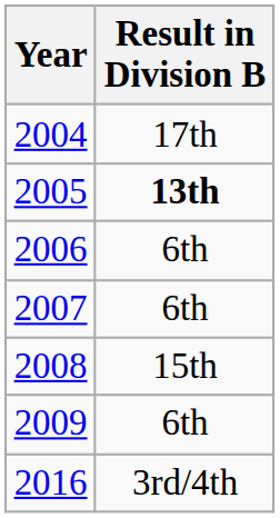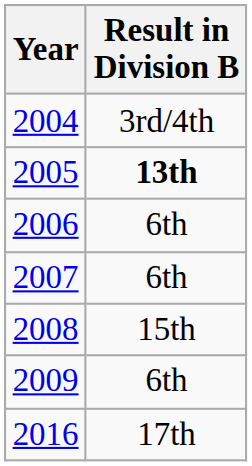2004 | Result in Division B: 17th -> 3rd/4th
2016 | Result in Division B: 3rd/4th -> 17th
